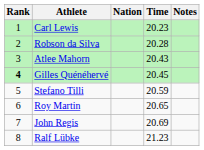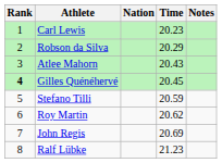Robson da Silva | Time: 20.28 -> 20.29
Roy Martin | Time: 20.65 -> 20.62
